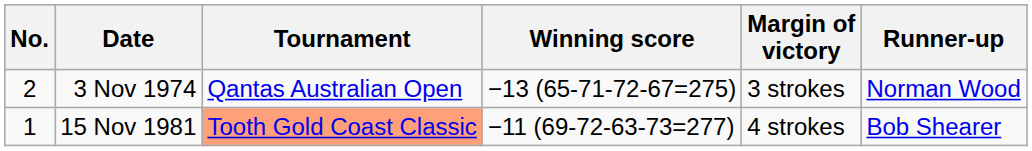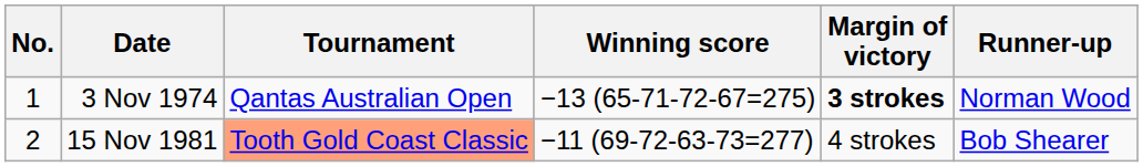3 Nov 1974 | No.: 2 -> 1
3 Nov 1974 | Margin of victory: normal -> bold
15 Nov 1981 | No.: 1 -> 2
